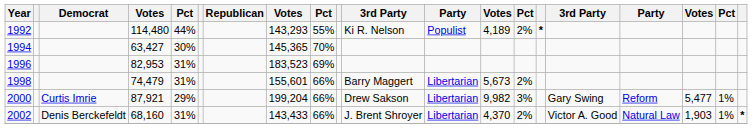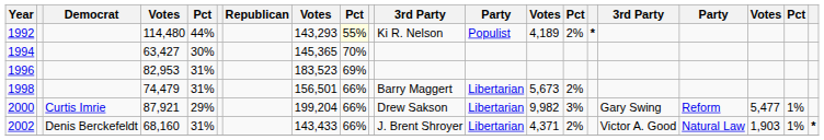1992 | column 9: no background -> lightyellow background
1998 | column 8: 155,601 -> 156,501
2002 | column 13: 4,370 -> 4,371
